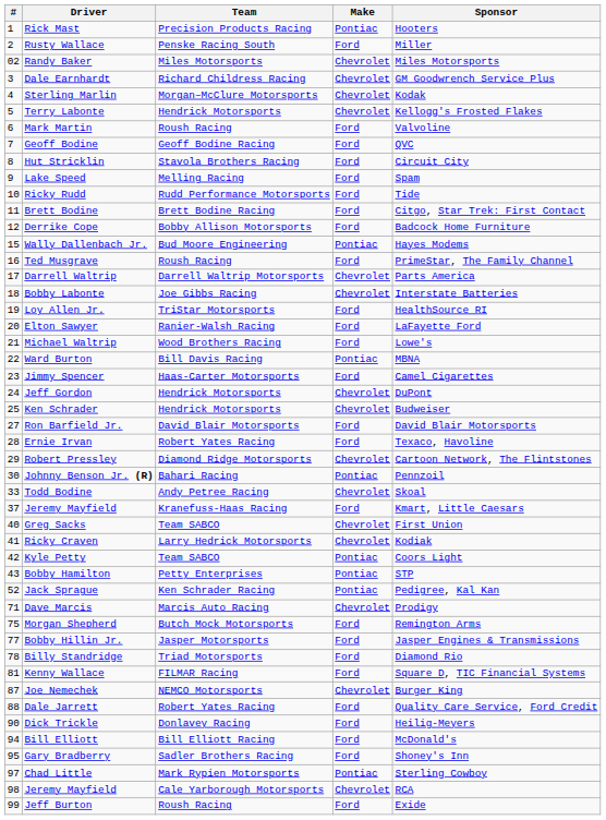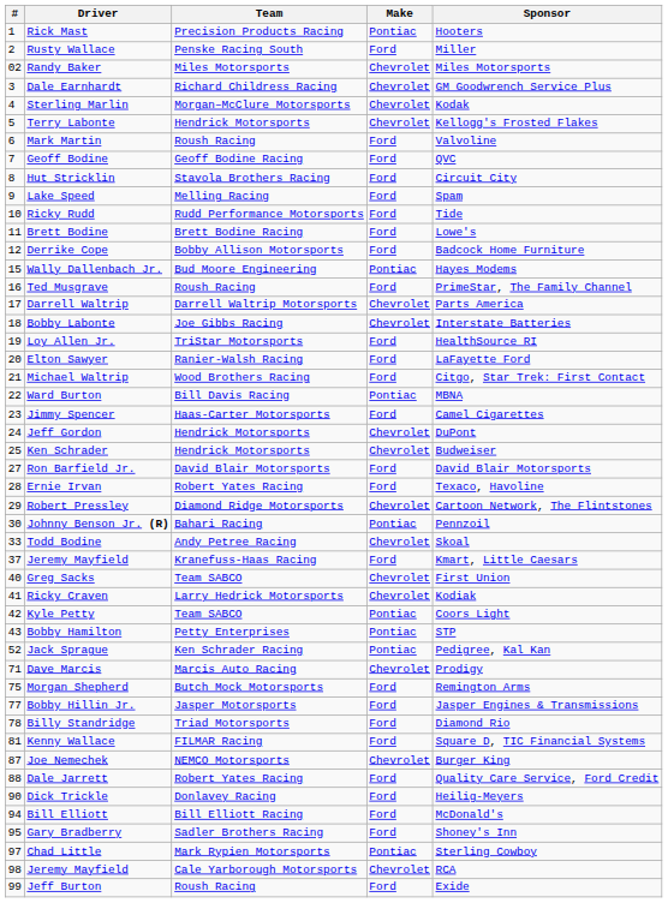Brett Bodine | Sponsor: Citgo, Star Trek: First Contact -> Lowe's
Michael Waltrip | Sponsor: Lowe's -> Citgo, Star Trek: First Contact
